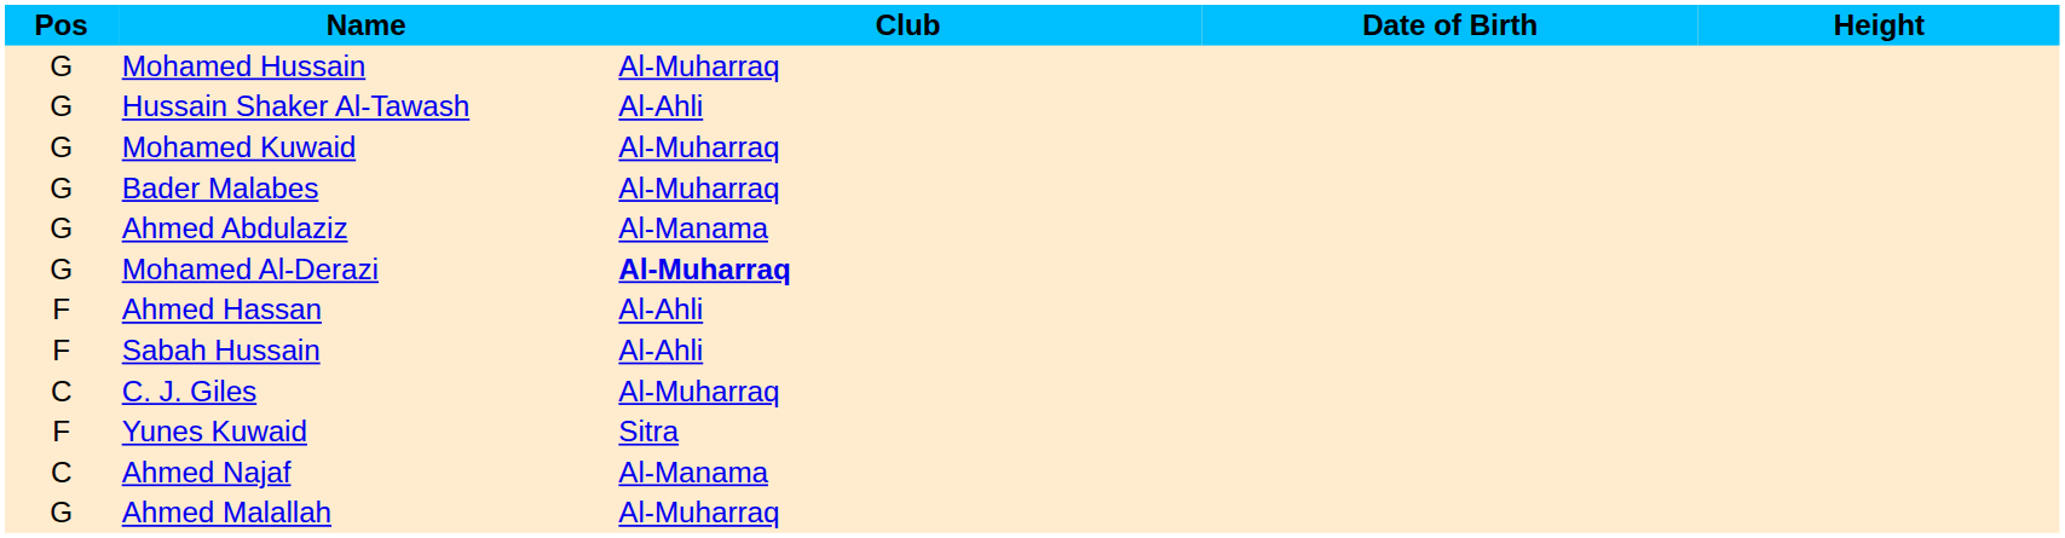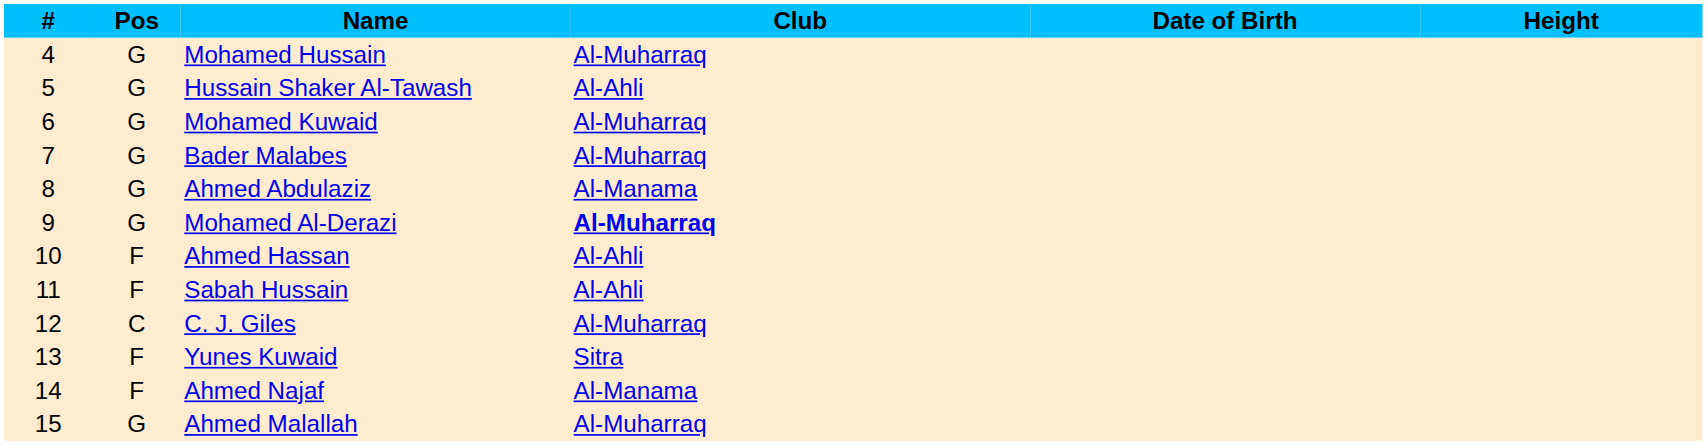+ column: # | 4 | 5 | 6 | 7 | 8 | 9 | 10 | 11 | 12 | 13 | 14 | 15
Ahmed Najaf | Pos: C -> F
